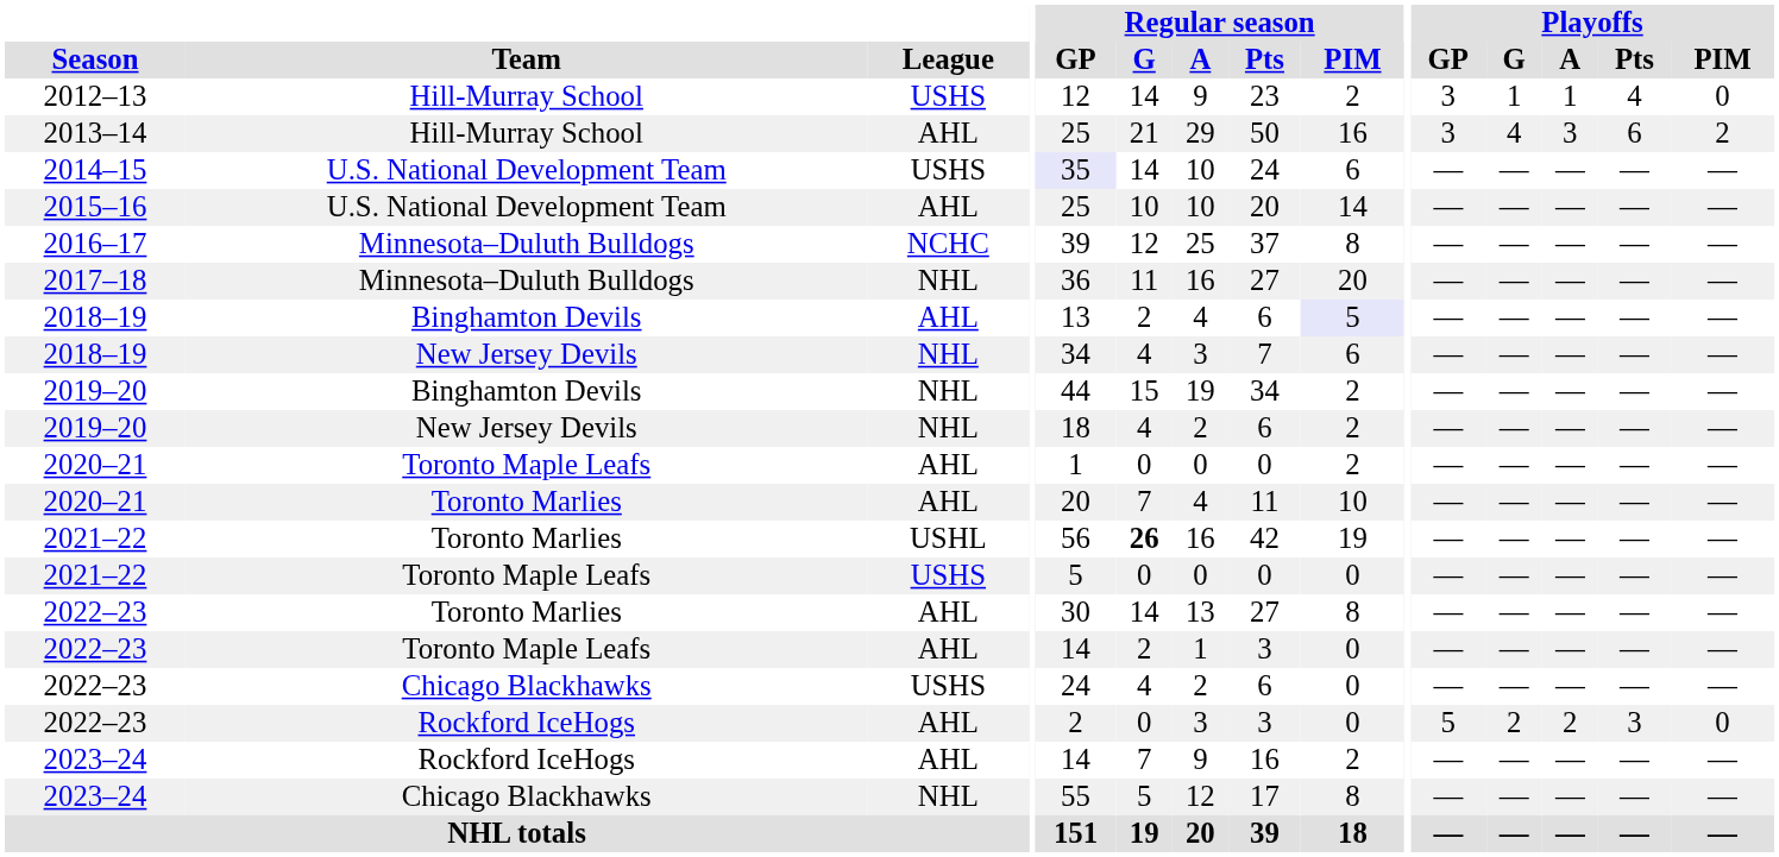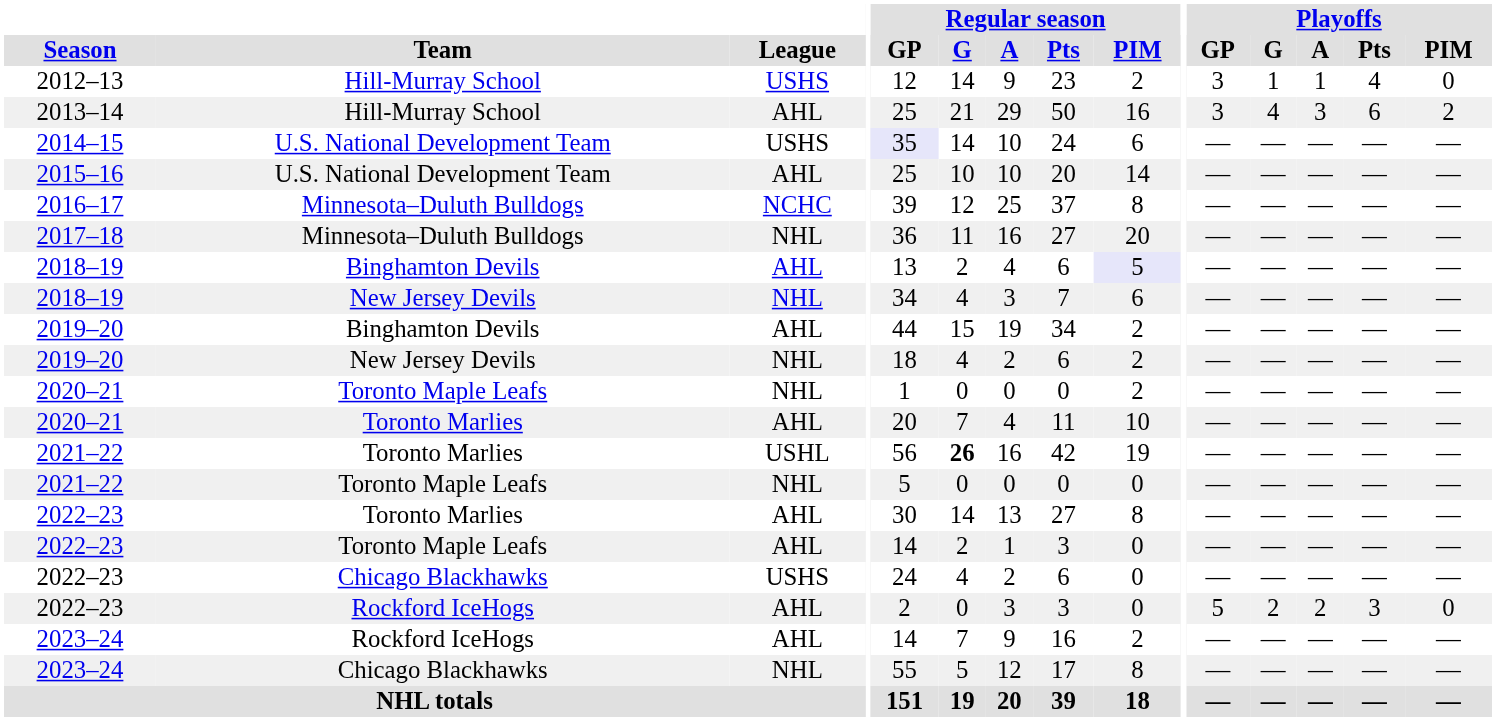2019–20 / Binghamton Devils | League: NHL -> AHL
2020–21 / Toronto Maple Leafs | League: AHL -> NHL
2021–22 / Toronto Maple Leafs | League: USHS -> NHL
